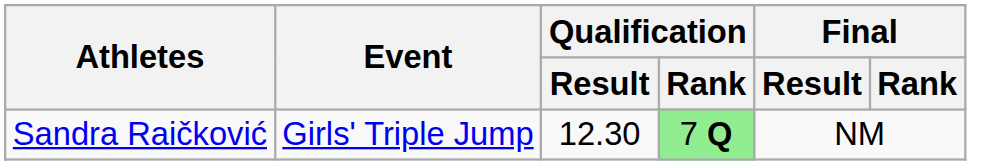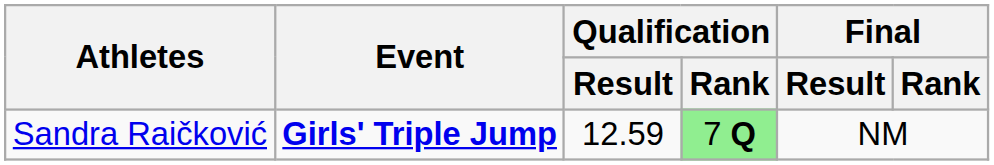Sandra Raičković | Event: normal -> bold
Sandra Raičković | Qualification / Result: 12.30 -> 12.59
